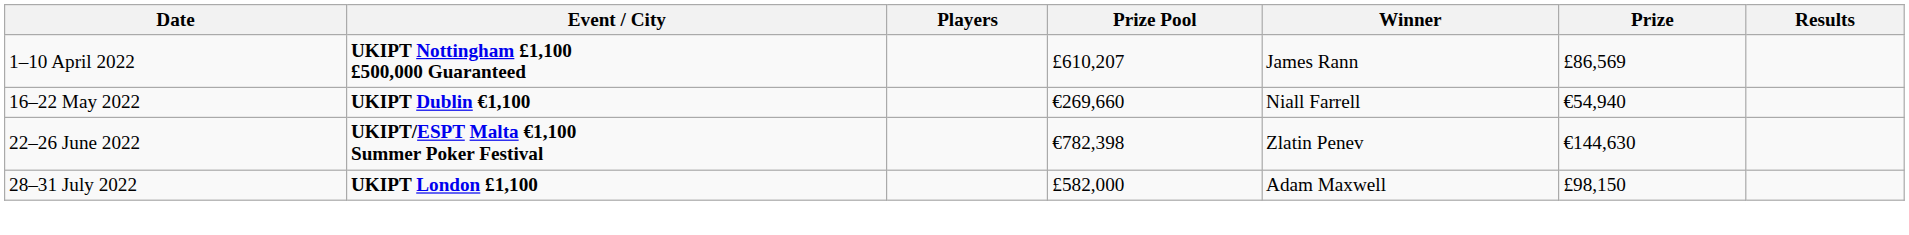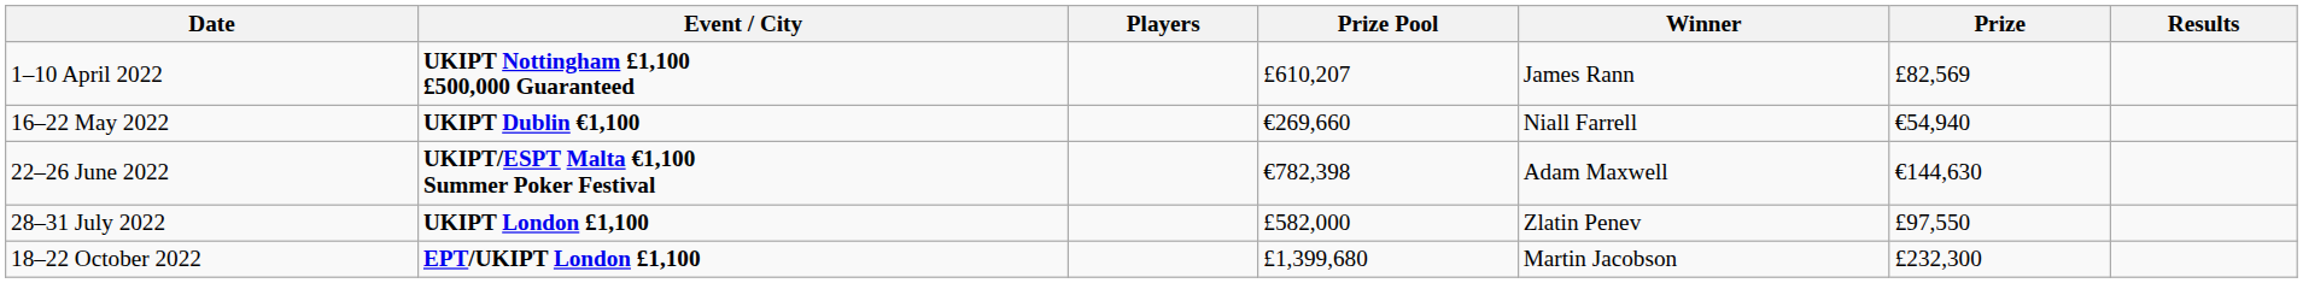1–10 April 2022 | Prize: £86,569 -> £82,569
22–26 June 2022 | Winner: Zlatin Penev -> Adam Maxwell
28–31 July 2022 | Winner: Adam Maxwell -> Zlatin Penev
28–31 July 2022 | Prize: £98,150 -> £97,550
+ row: 18–22 October 2022 | EPT/UKIPT London £1,100 | £1,399,680 | Martin Jacobson | £232,300
